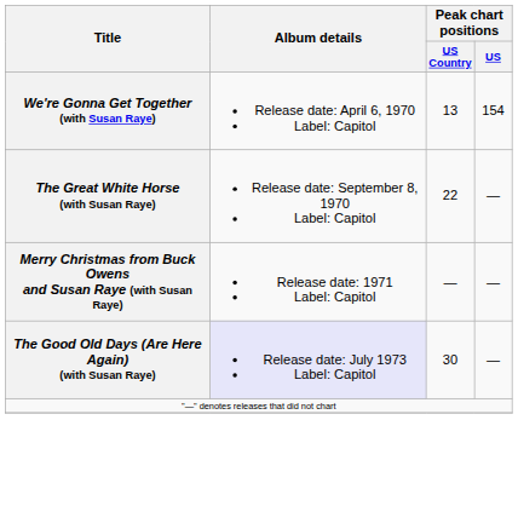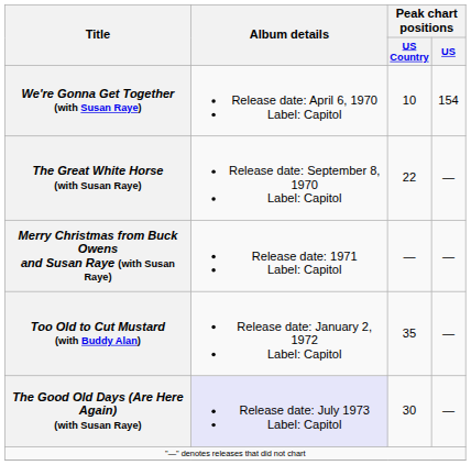We're Gonna Get Together (with Susan Raye) | Peak chart positions / US Country: 13 -> 10
+ row: Too Old to Cut Mustard (with Buddy Alan) | Release date: January 2, 1972 Label: Capitol | 35 | —
